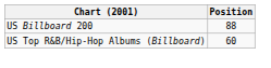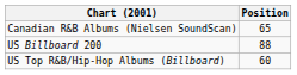+ row: Canadian R&B Albums (Nielsen SoundScan) | 65
